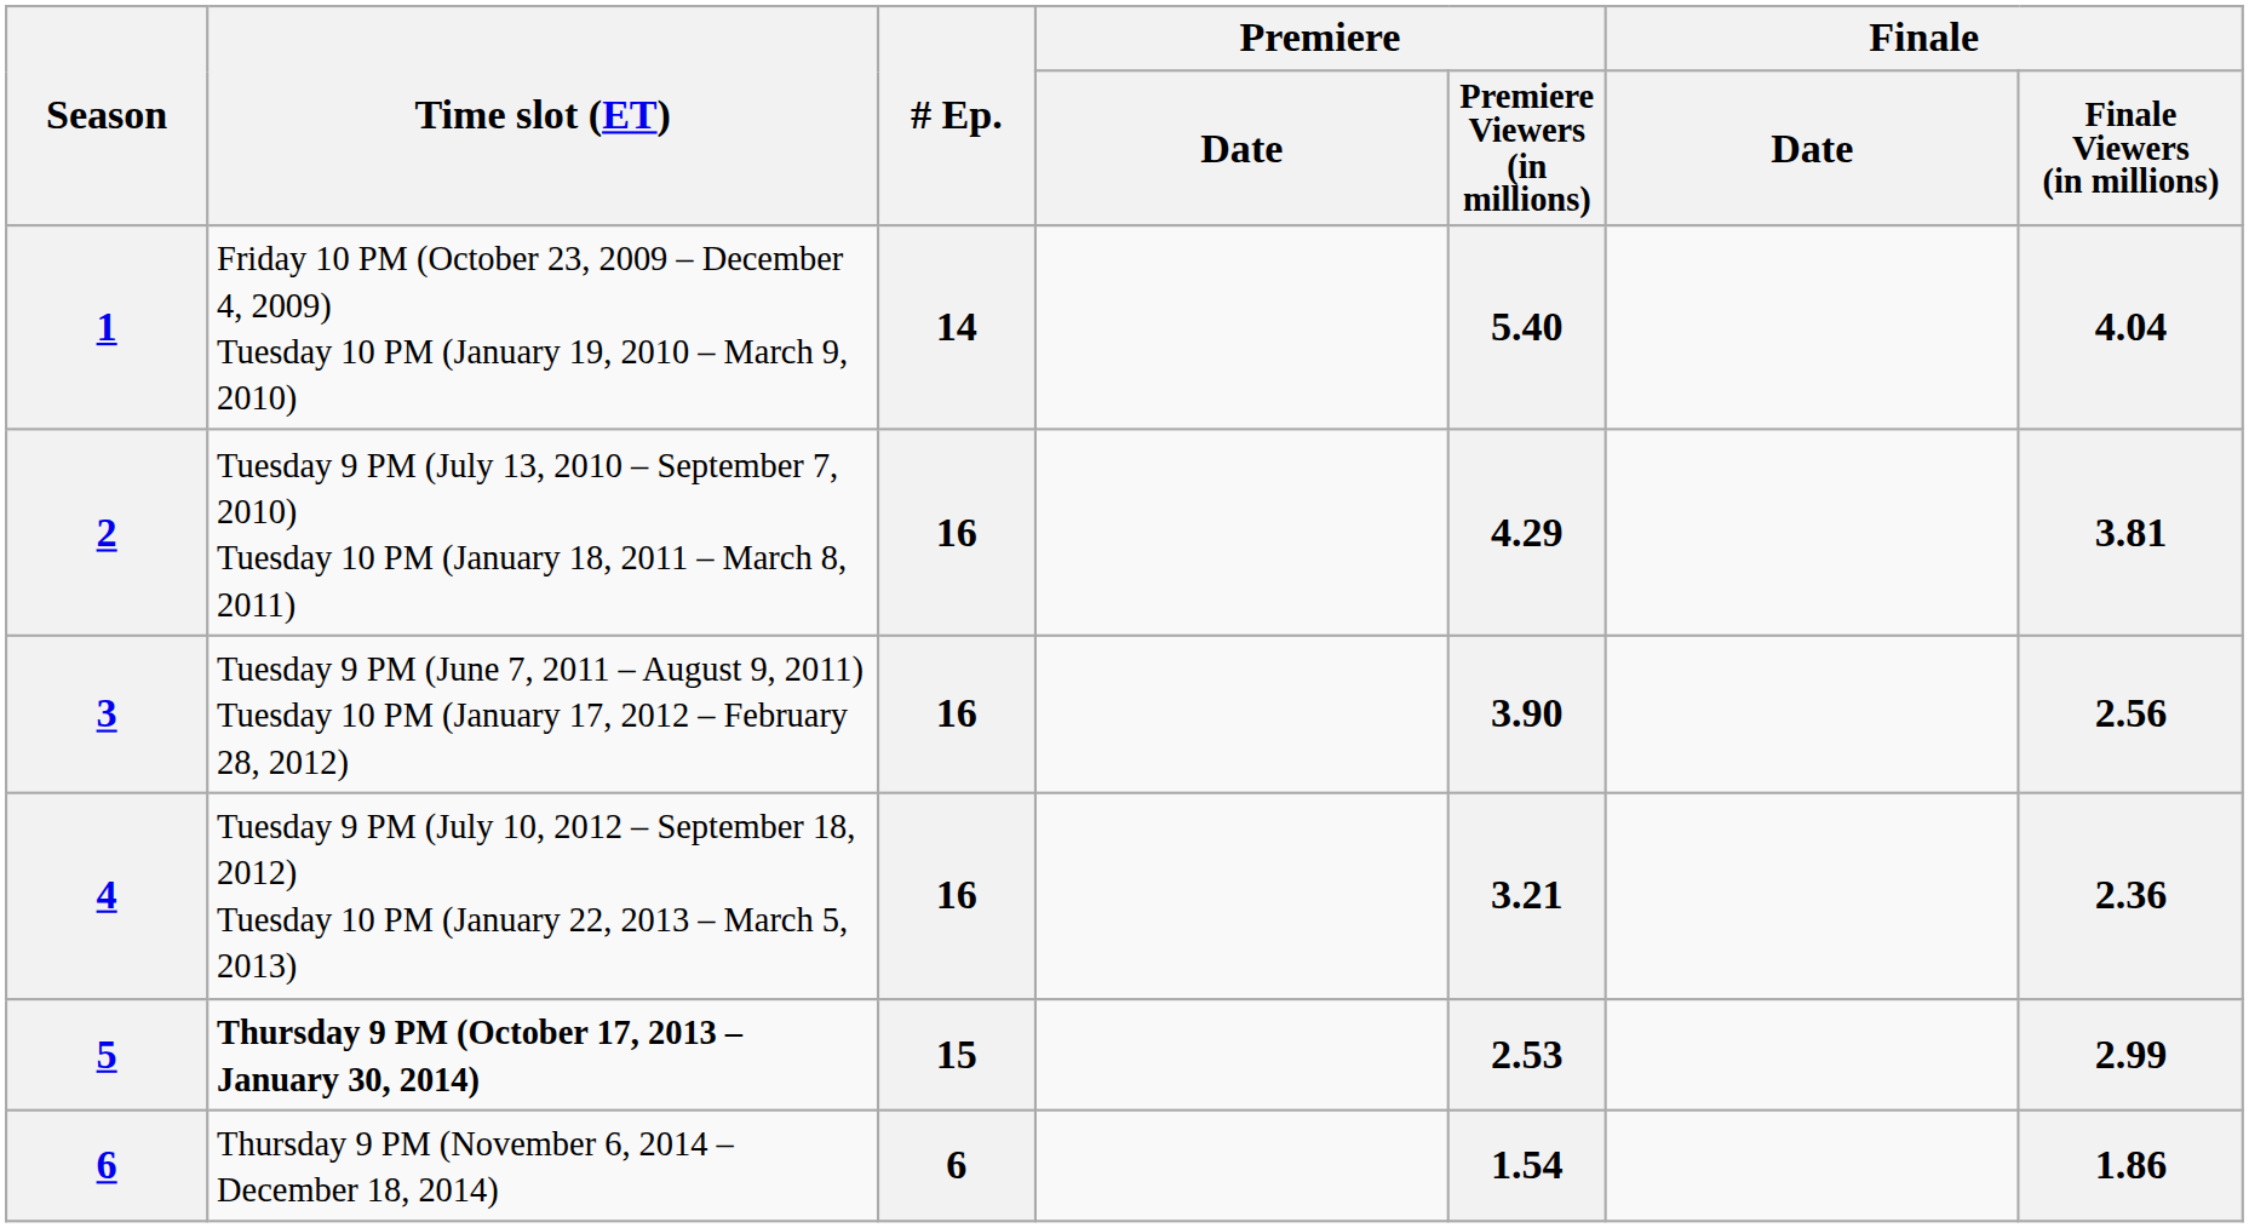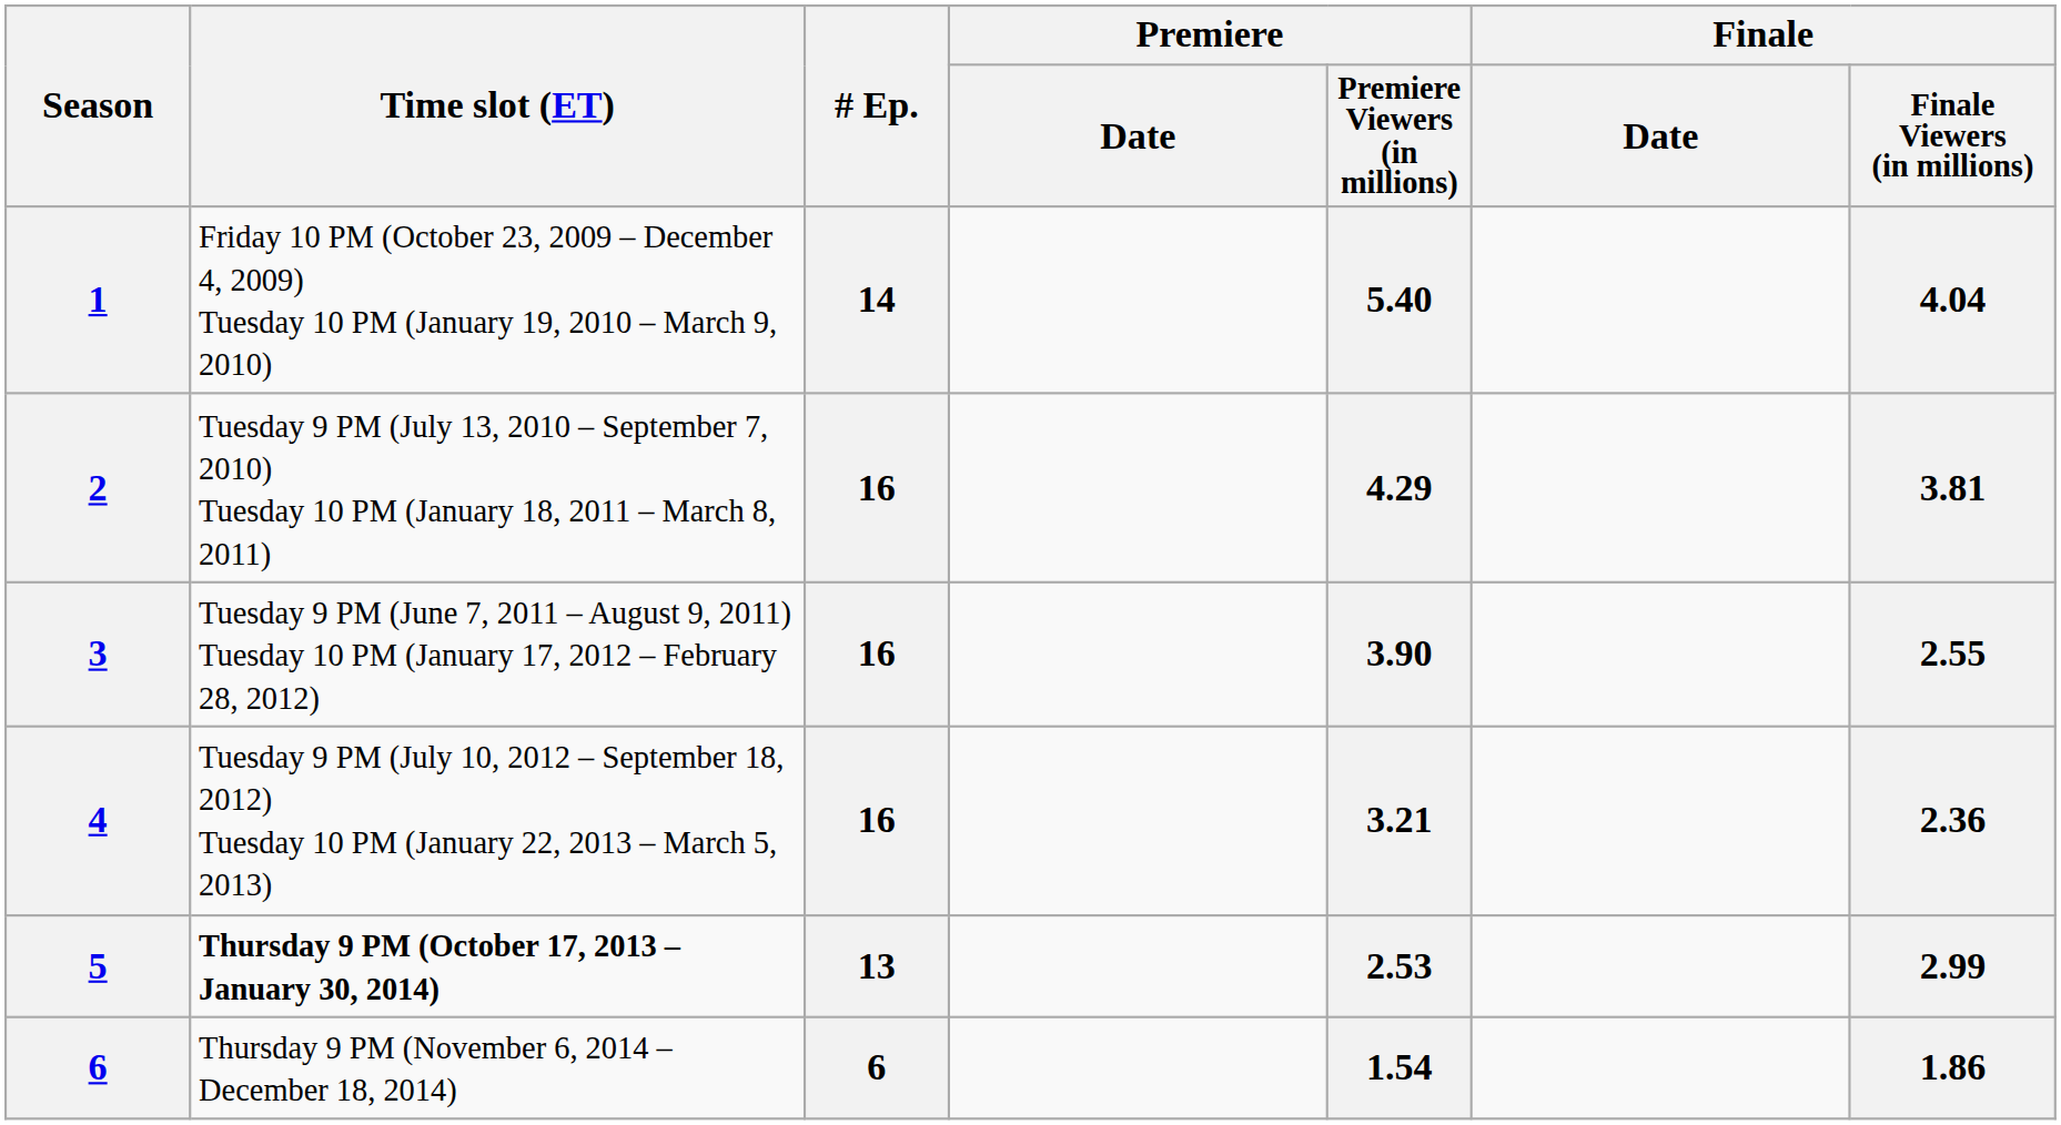3 | Finale / Finale Viewers (in millions): 2.56 -> 2.55
5 | # Ep.: 15 -> 13
